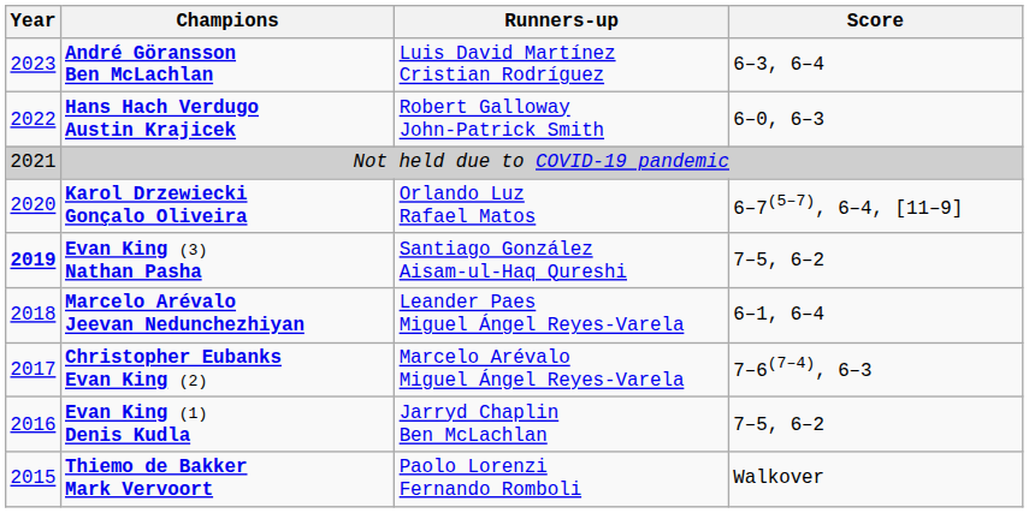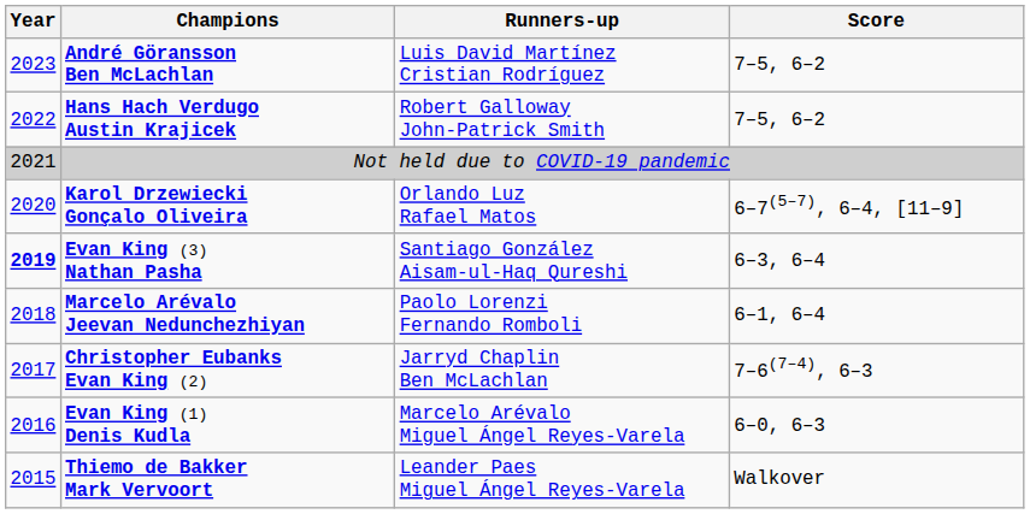André Göransson Ben McLachlan | Score: 6–3, 6–4 -> 7–5, 6–2
Hans Hach Verdugo Austin Krajicek | Score: 6–0, 6–3 -> 7–5, 6–2
Evan King (3) Nathan Pasha | Score: 7–5, 6–2 -> 6–3, 6–4
Marcelo Arévalo Jeevan Nedunchezhiyan | Runners-up: Leander Paes Miguel Ángel Reyes-Varela -> Paolo Lorenzi Fernando Romboli
Christopher Eubanks Evan King (2) | Runners-up: Marcelo Arévalo Miguel Ángel Reyes-Varela -> Jarryd Chaplin Ben McLachlan
Evan King (1) Denis Kudla | Runners-up: Jarryd Chaplin Ben McLachlan -> Marcelo Arévalo Miguel Ángel Reyes-Varela
Evan King (1) Denis Kudla | Score: 7–5, 6–2 -> 6–0, 6–3
Thiemo de Bakker Mark Vervoort | Runners-up: Paolo Lorenzi Fernando Romboli -> Leander Paes Miguel Ángel Reyes-Varela
